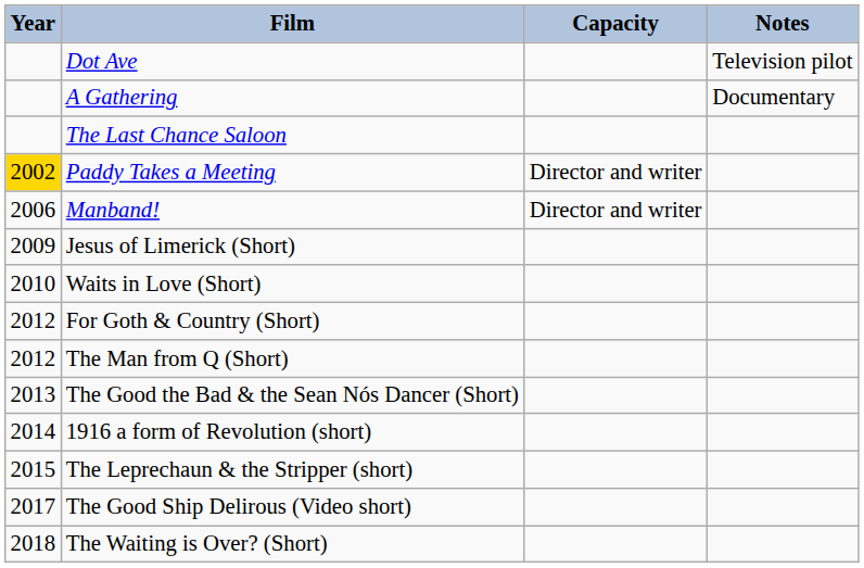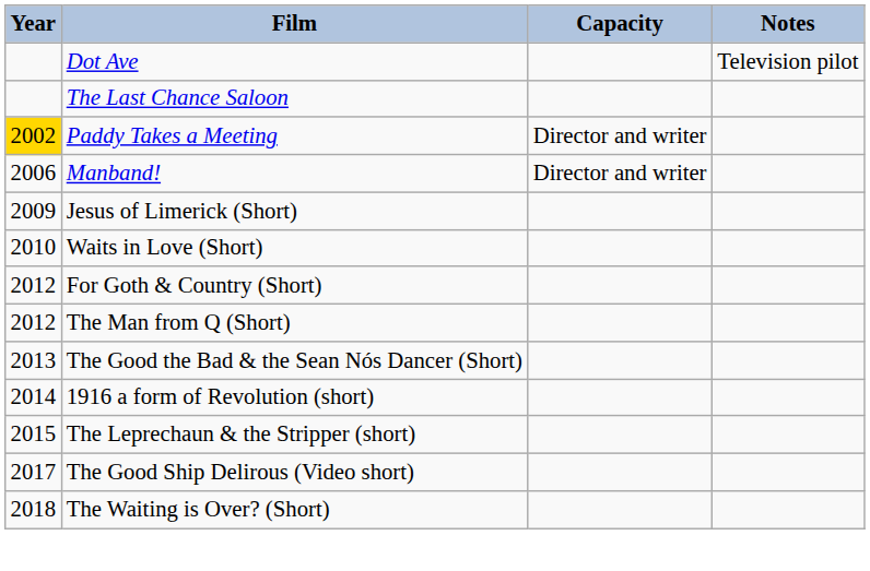- row: A Gathering | Documentary
